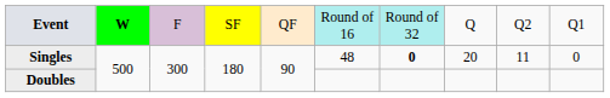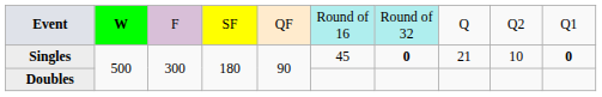Singles | column 6: 48 -> 45
Singles | column 8: 20 -> 21
Singles | column 9: 11 -> 10
Singles | column 10: normal -> bold
